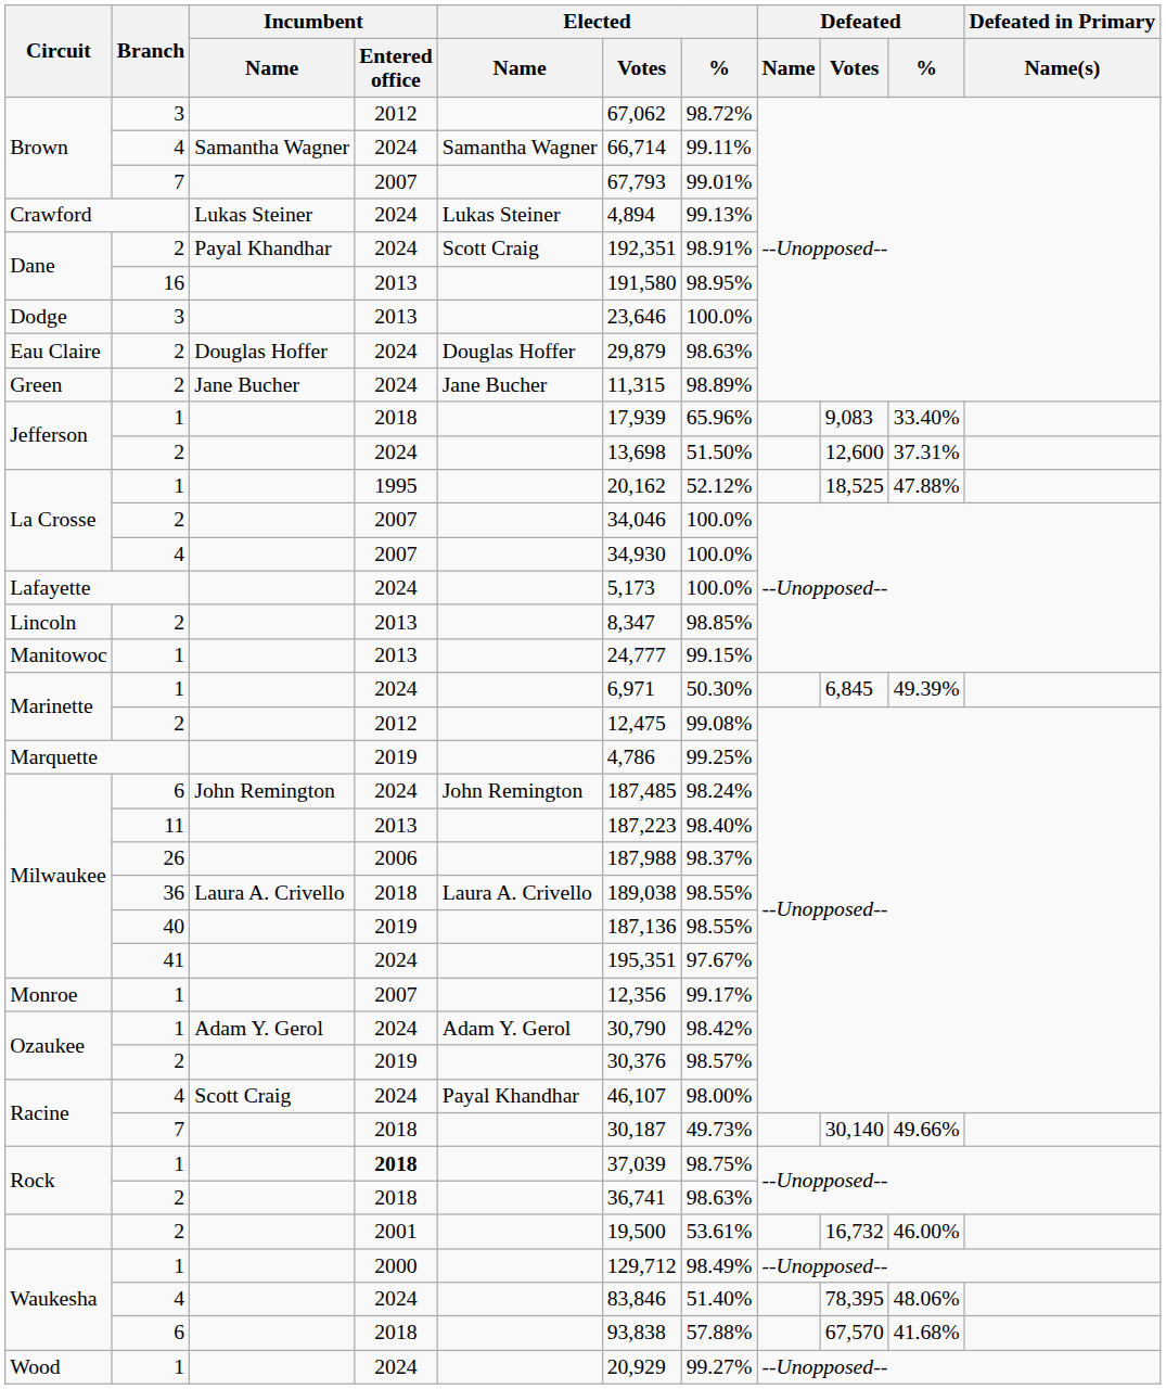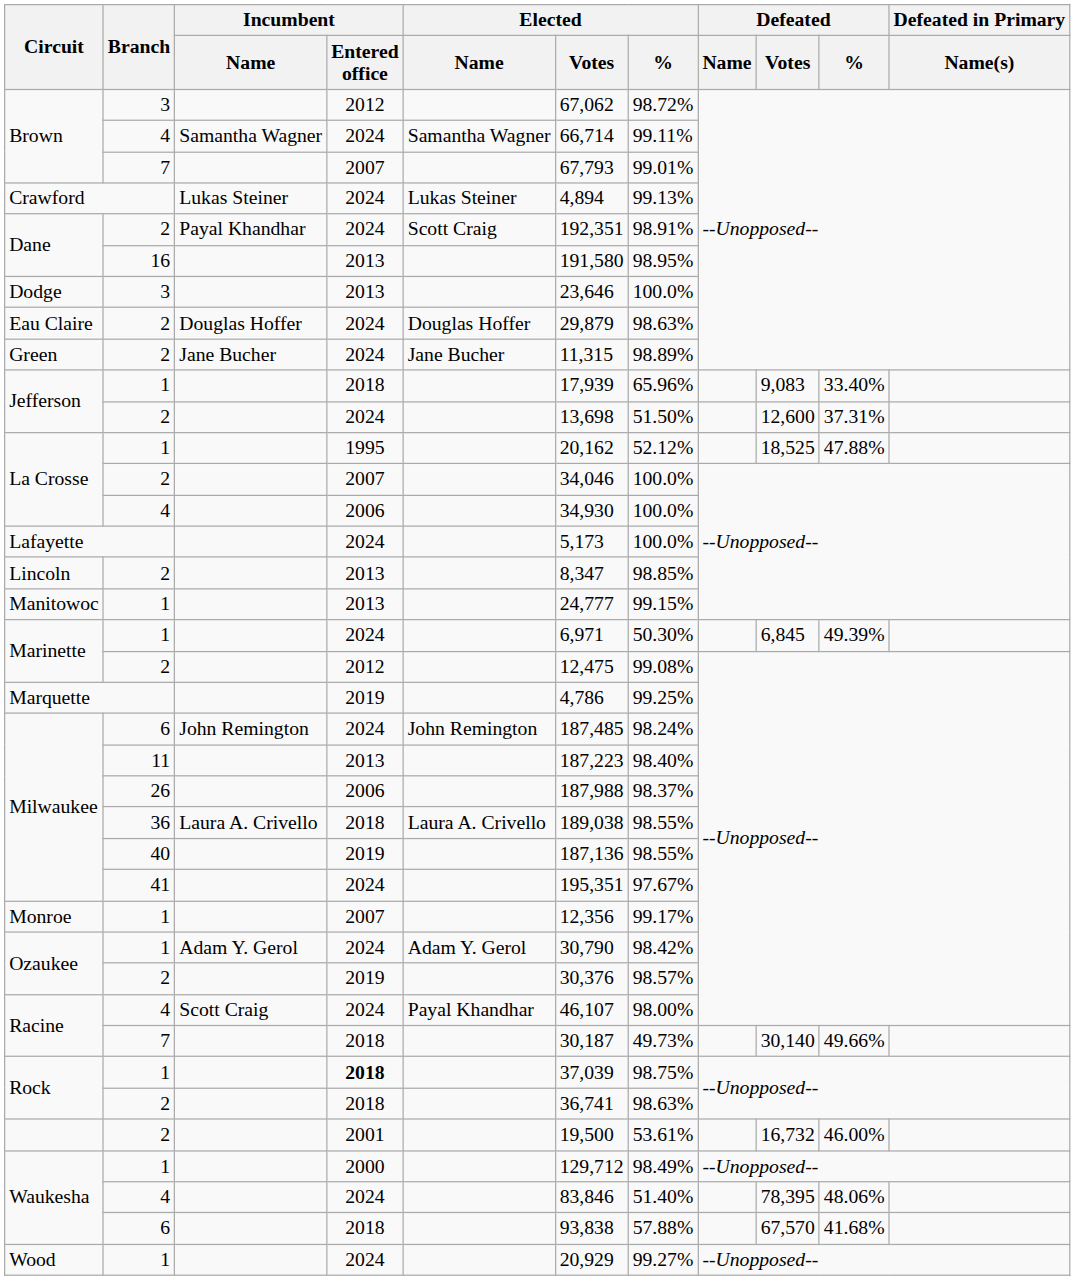La Crosse / 4 | Incumbent / Entered office: 2007 -> 2006
